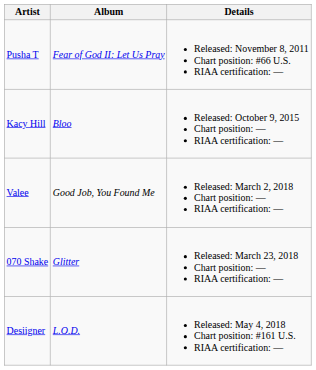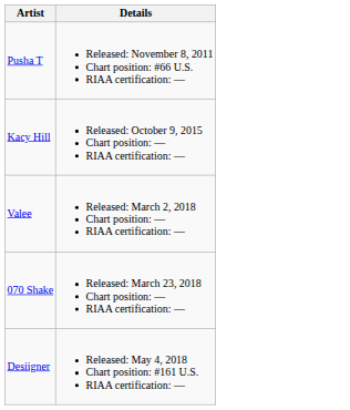- column: Album | Fear of God II: Let Us Pray | Bloo | Good Job, You Found Me | Glitter | L.O.D.
